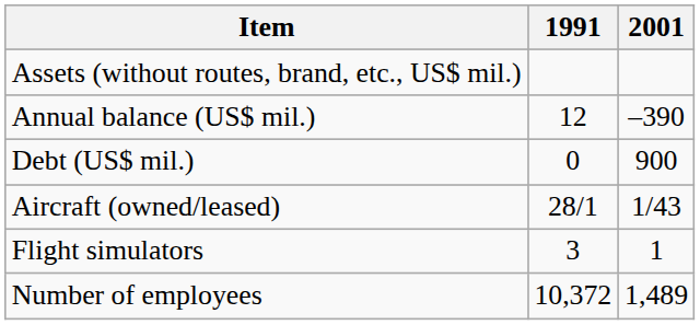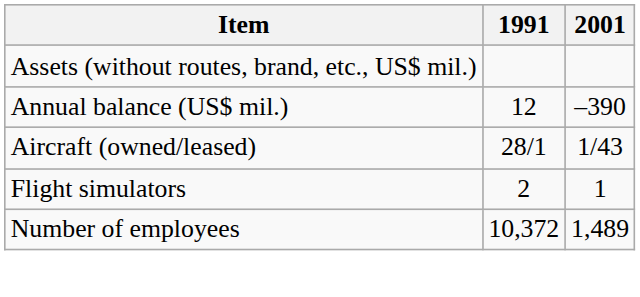- row: Debt (US$ mil.) | 0 | 900
Flight simulators | 1991: 3 -> 2
